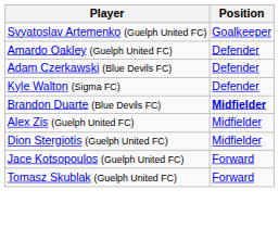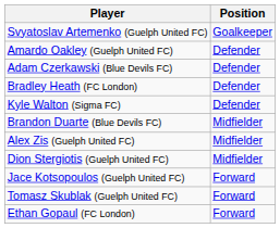+ row: Bradley Heath (FC London) | Defender
Brandon Duarte (Blue Devils FC) | Position: bold -> normal
+ row: Ethan Gopaul (FC London) | Forward
